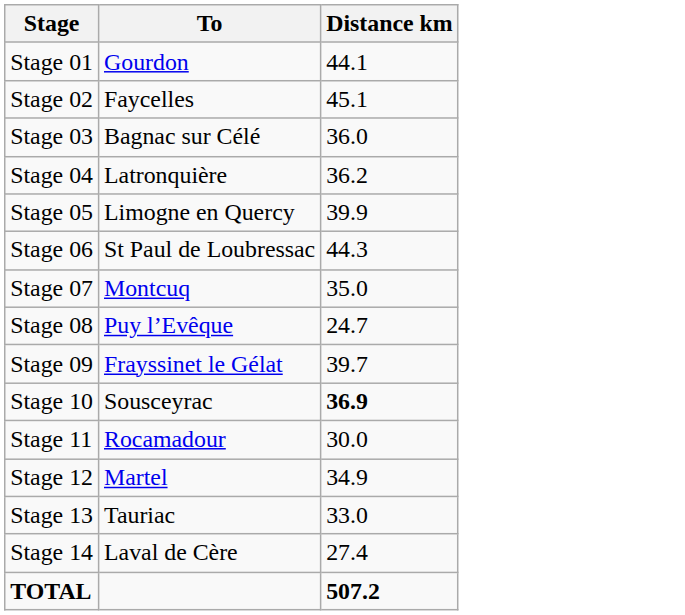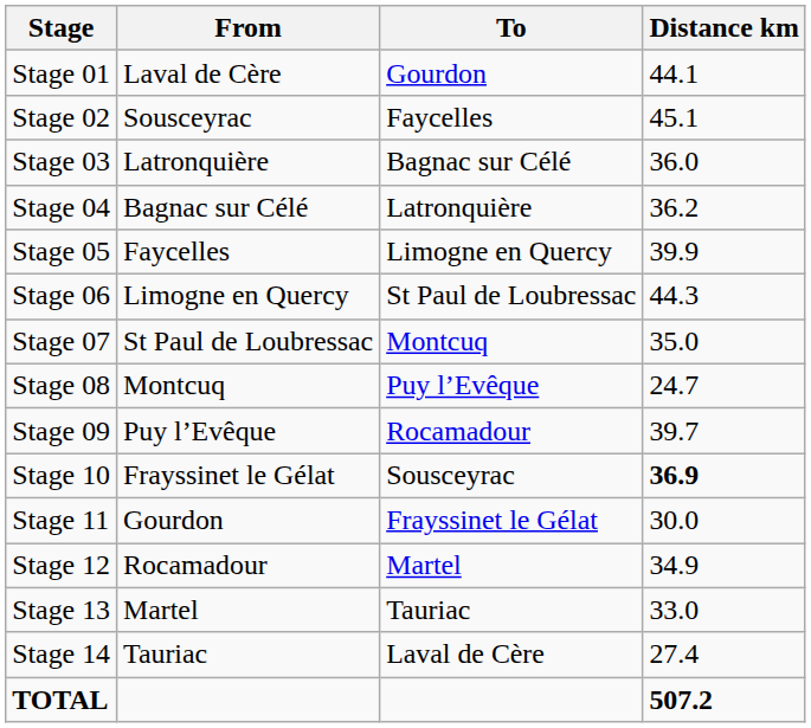+ column: From | Laval de Cère | Sousceyrac | Latronquière | Bagnac sur Célé | Faycelles | Limogne en Quercy | St Paul de Loubressac | Montcuq | Puy l’Evêque | Frayssinet le Gélat | Gourdon | Rocamadour | Martel | Tauriac
Stage 09 | To: Frayssinet le Gélat -> Rocamadour
Stage 11 | To: Rocamadour -> Frayssinet le Gélat
